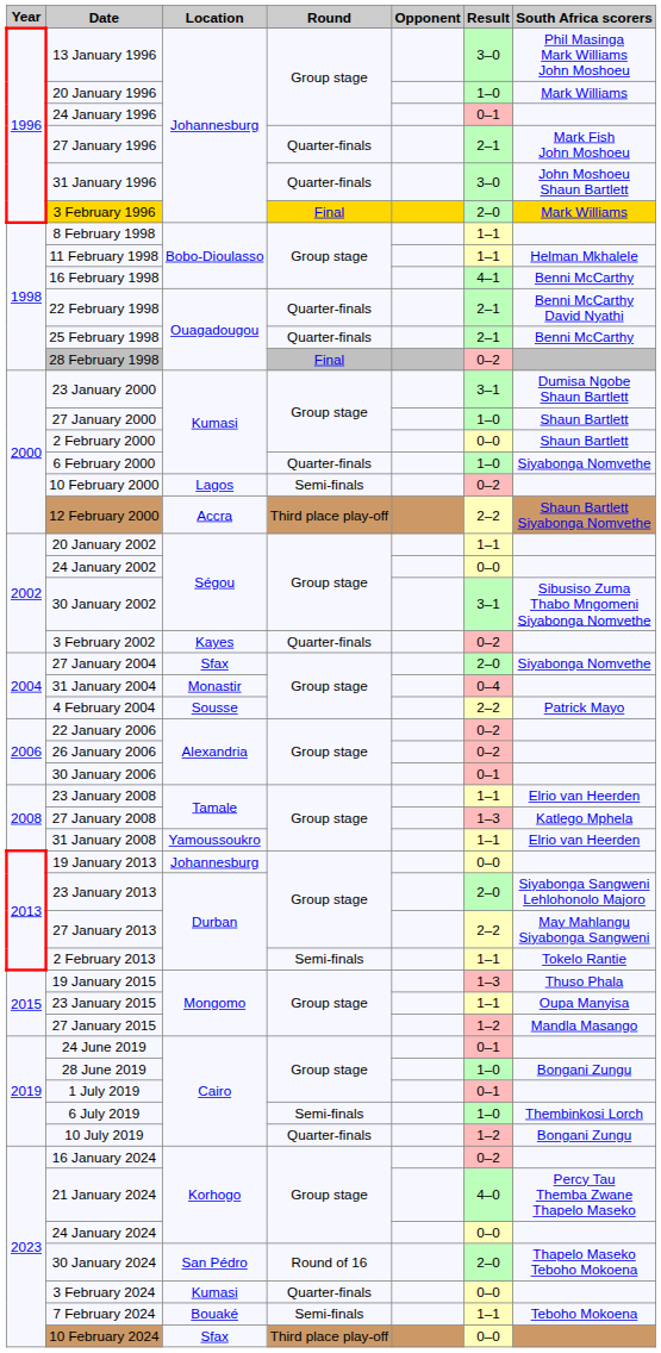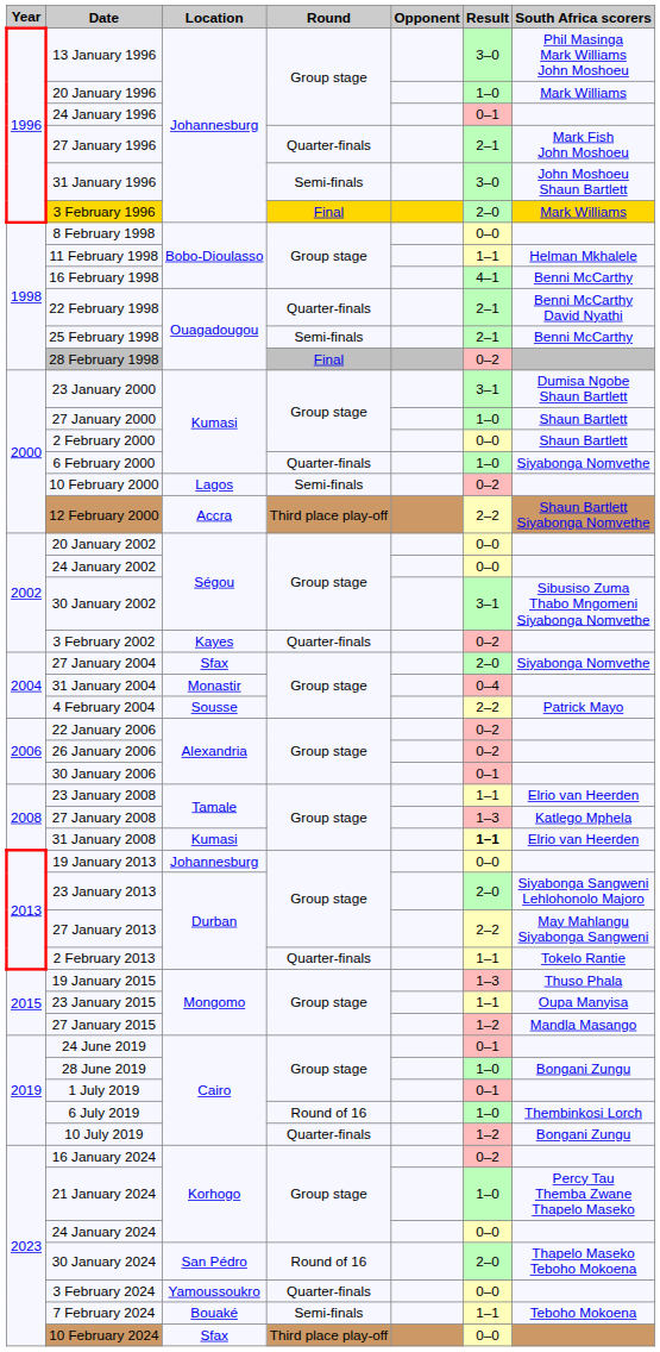31 January 1996 | Round: Quarter-finals -> Semi-finals
8 February 1998 | Result: 1–1 -> 0–0
25 February 1998 | Round: Quarter-finals -> Semi-finals
20 January 2002 | Result: 1–1 -> 0–0
31 January 2008 | Location: Yamoussoukro -> Kumasi
31 January 2008 | Result: normal -> bold
2 February 2013 | Round: Semi-finals -> Quarter-finals
6 July 2019 | Round: Semi-finals -> Round of 16
21 January 2024 | Result: 4–0 -> 1–0
3 February 2024 | Location: Kumasi -> Yamoussoukro
